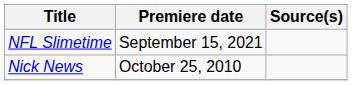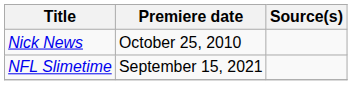rows swapped: Nick News <-> NFL Slimetime
